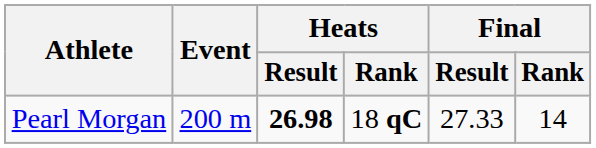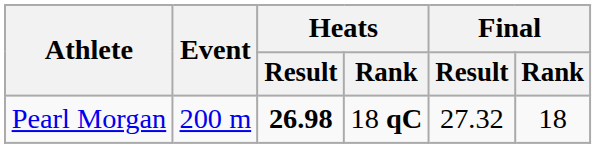Pearl Morgan | Final / Result: 27.33 -> 27.32
Pearl Morgan | Final / Rank: 14 -> 18
